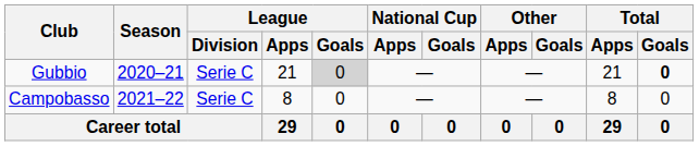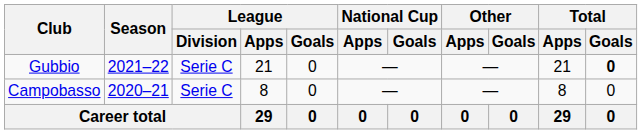Gubbio | Season: 2020–21 -> 2021–22
Gubbio | League / Goals: lightgrey background -> no background
Campobasso | Season: 2021–22 -> 2020–21
